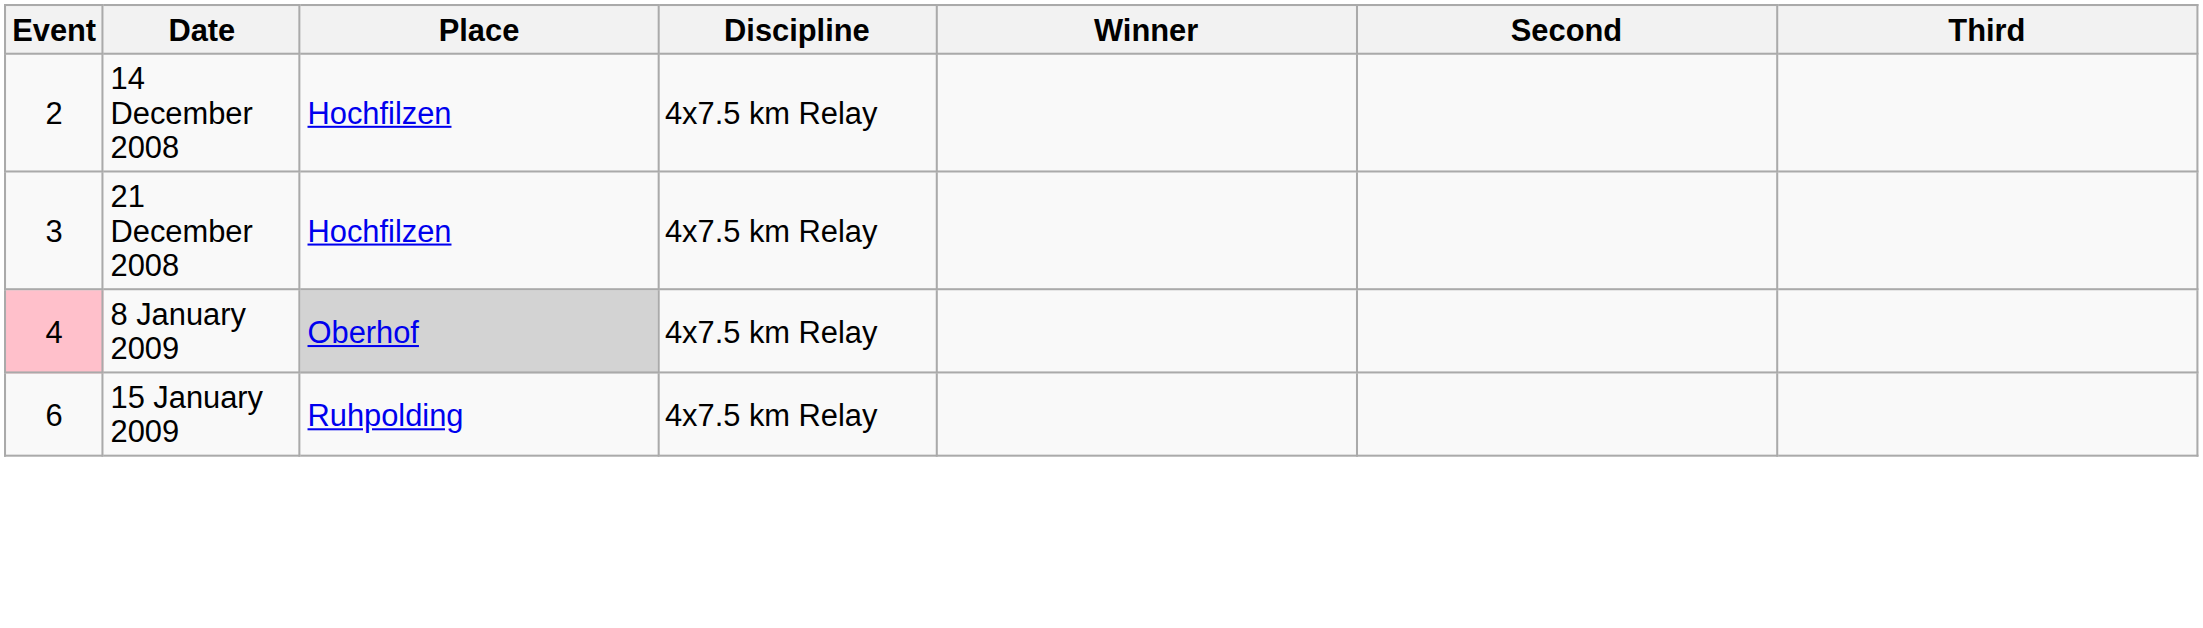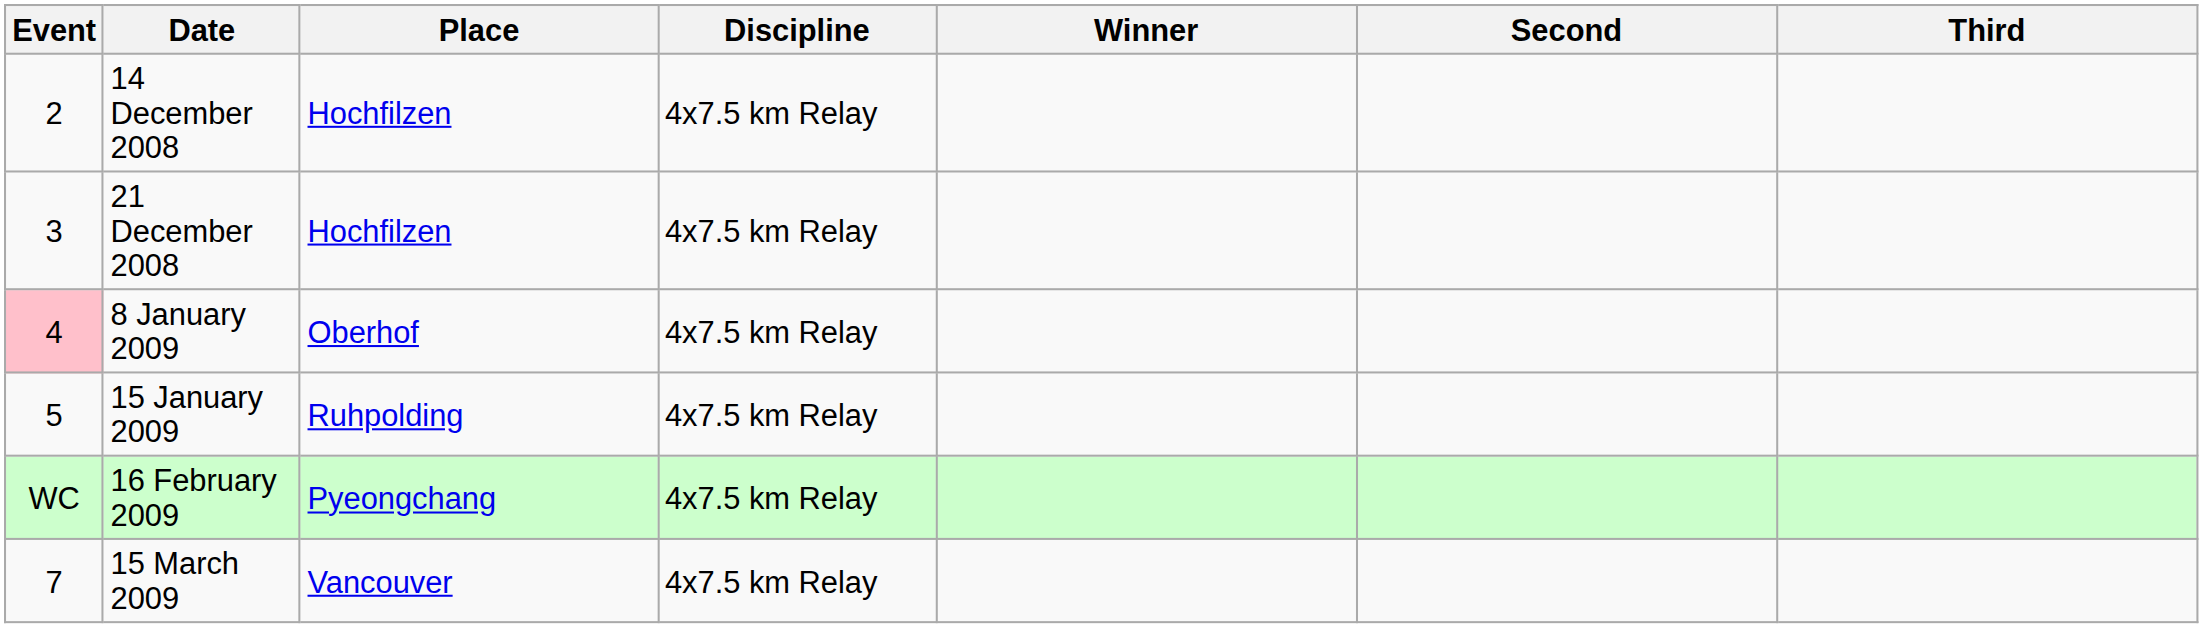8 January 2009 | Place: lightgrey background -> no background
15 January 2009 | Event: 6 -> 5
+ row: WC | 16 February 2009 | Pyeongchang | 4x7.5 km Relay
+ row: 7 | 15 March 2009 | Vancouver | 4x7.5 km Relay
